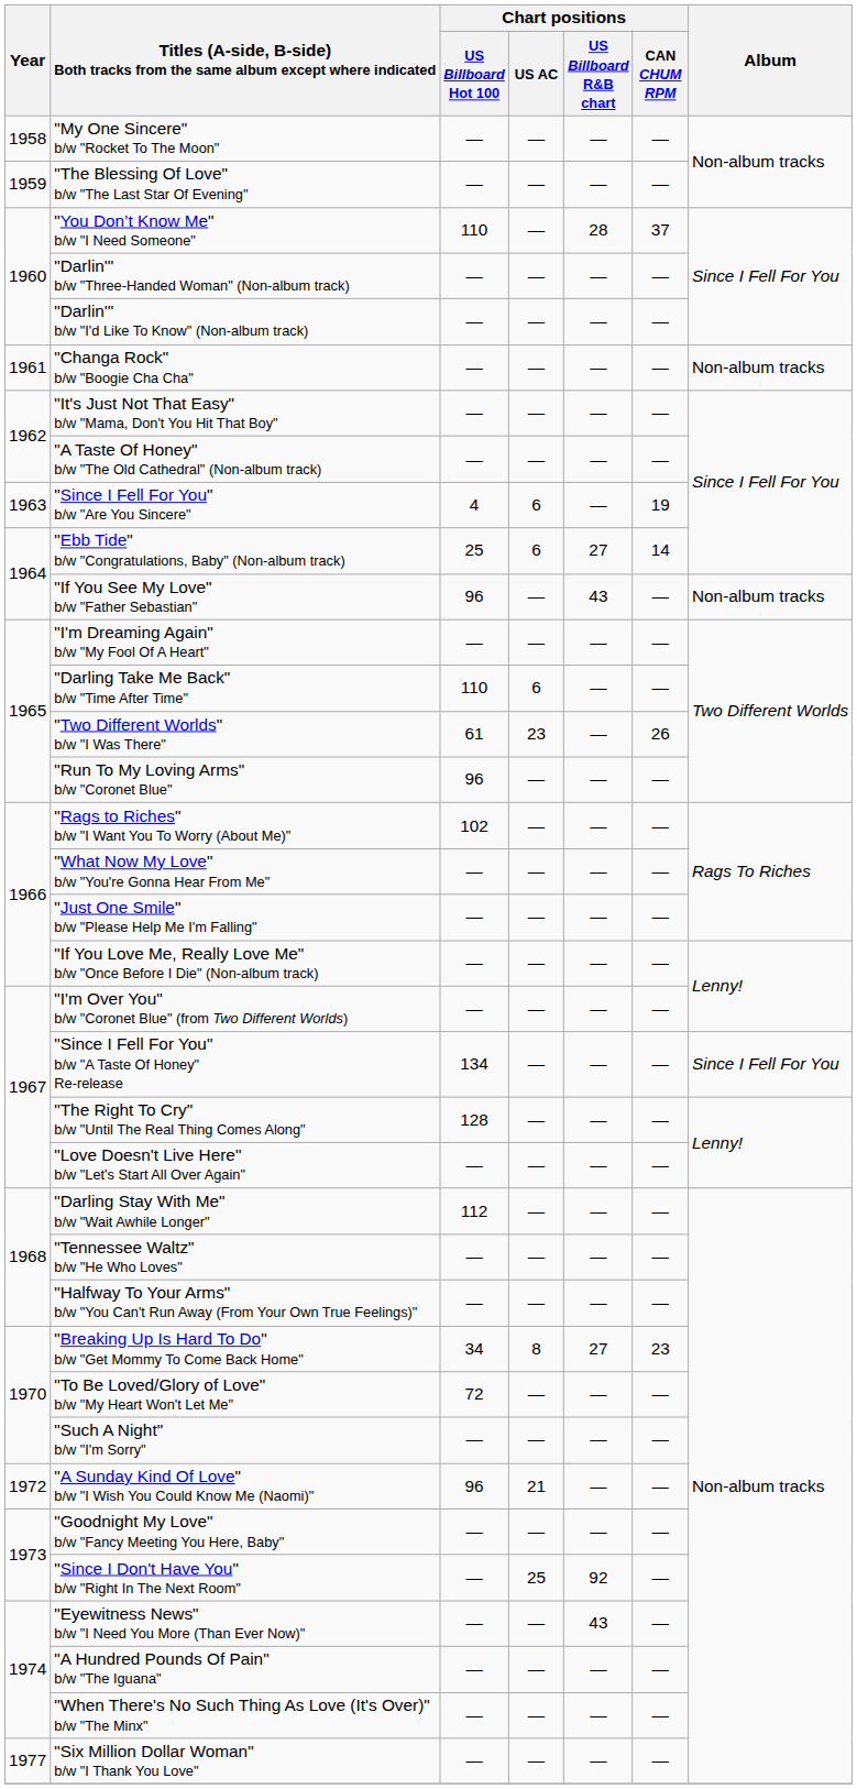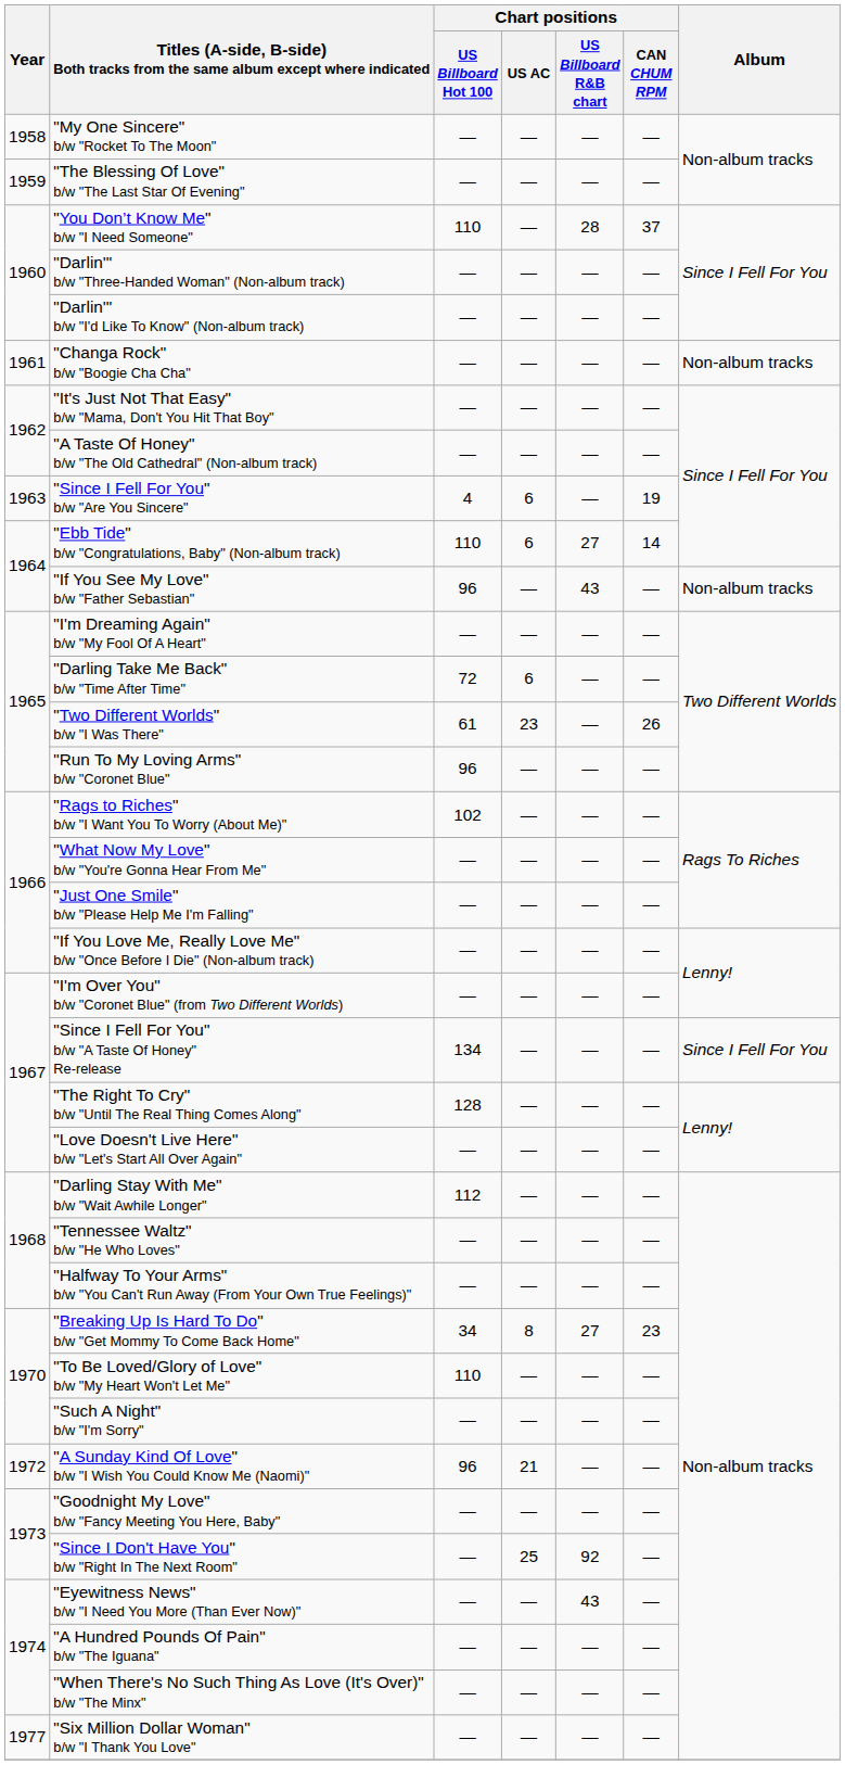"Ebb Tide" b/w "Congratulations, Baby" (Non-album track) | Chart positions / US Billboard Hot 100: 25 -> 110
"Darling Take Me Back" b/w "Time After Time" | Chart positions / US Billboard Hot 100: 110 -> 72
"To Be Loved/Glory of Love" b/w "My Heart Won't Let Me" | Chart positions / US Billboard Hot 100: 72 -> 110
